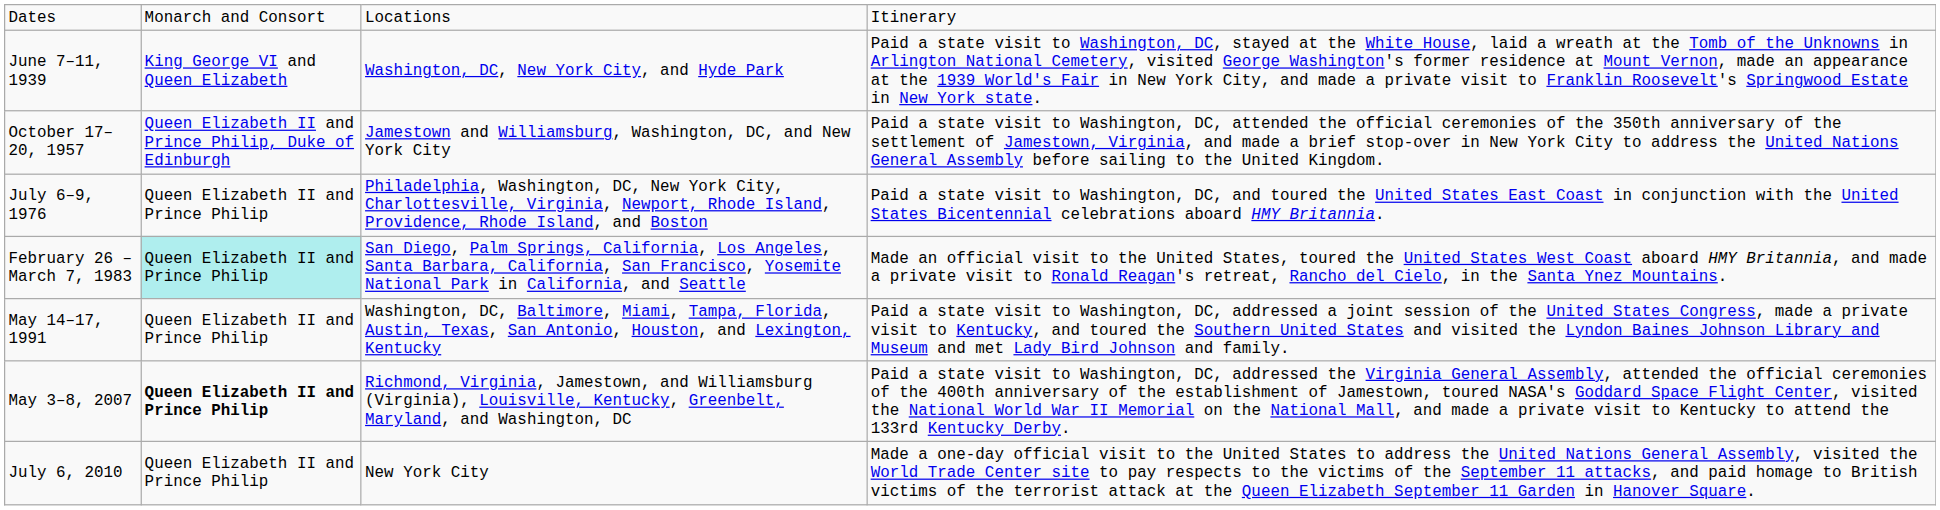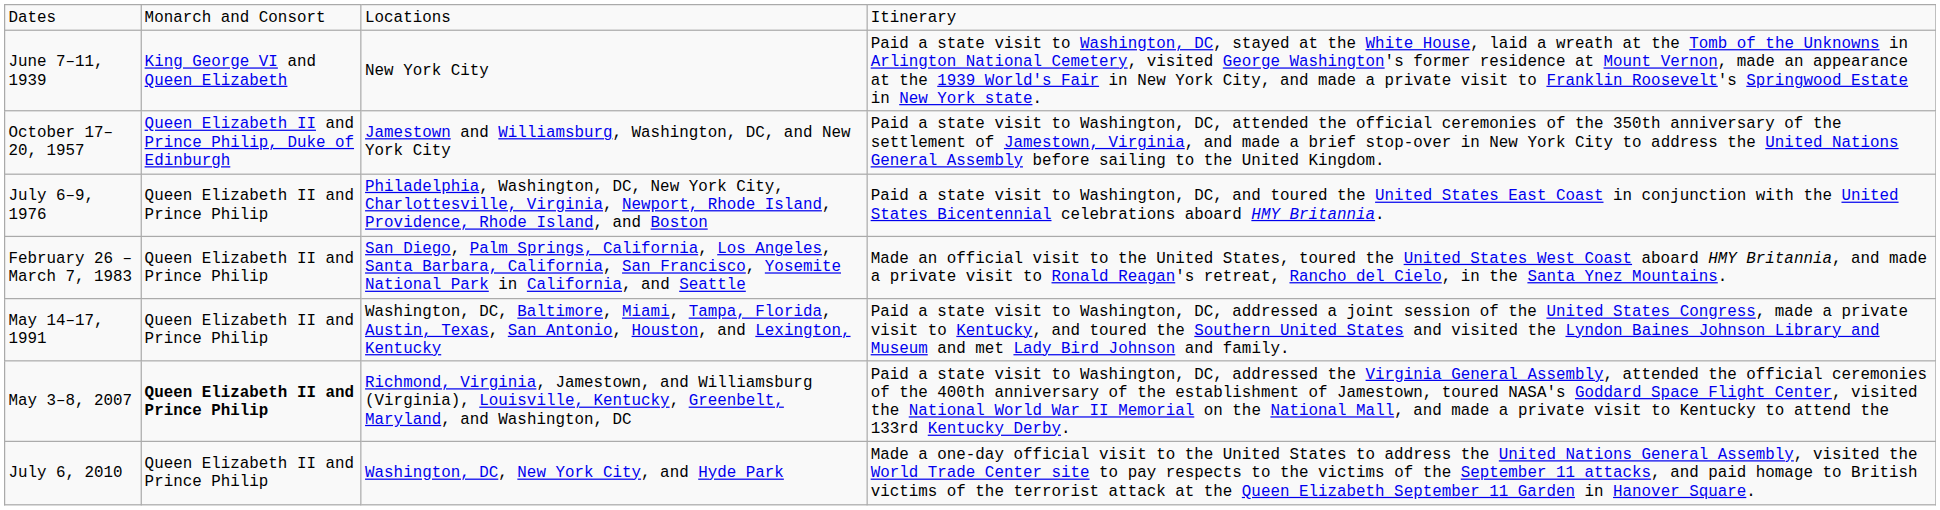June 7–11, 1939 | column 3: Washington, DC, New York City, and Hyde Park -> New York City
February 26 – March 7, 1983 | column 2: paleturquoise background -> no background
July 6, 2010 | column 3: New York City -> Washington, DC, New York City, and Hyde Park
